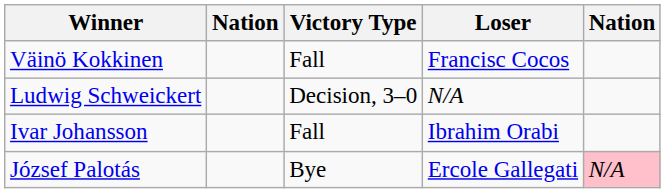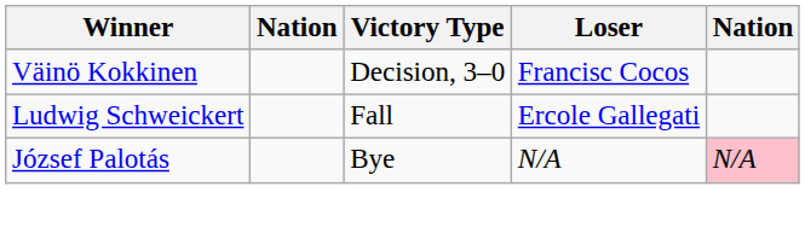Väinö Kokkinen | Victory Type: Fall -> Decision, 3–0
Ludwig Schweickert | Victory Type: Decision, 3–0 -> Fall
Ludwig Schweickert | Loser: N/A -> Ercole Gallegati
- row: Ivar Johansson | Fall | Ibrahim Orabi
József Palotás | Loser: Ercole Gallegati -> N/A
